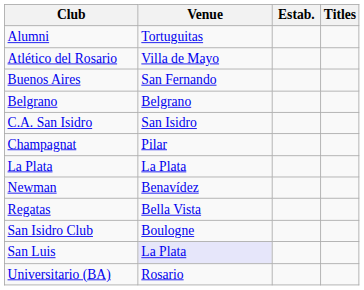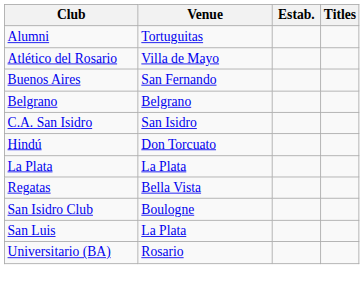- row: Champagnat | Pilar
+ row: Hindú | Don Torcuato
- row: Newman | Benavídez
San Luis | Venue: lavender background -> no background
